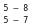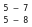rows swapped: 5 – 7 <-> 5 – 8
